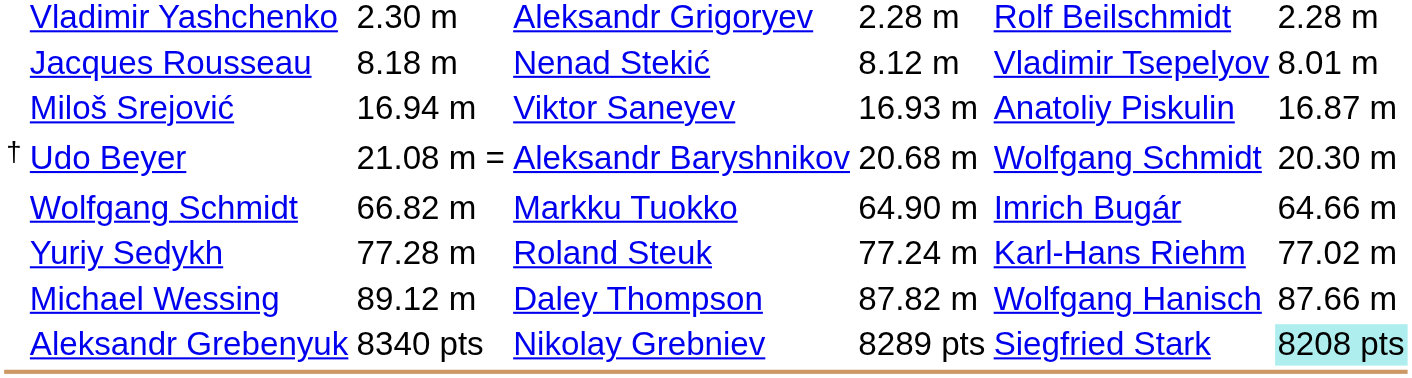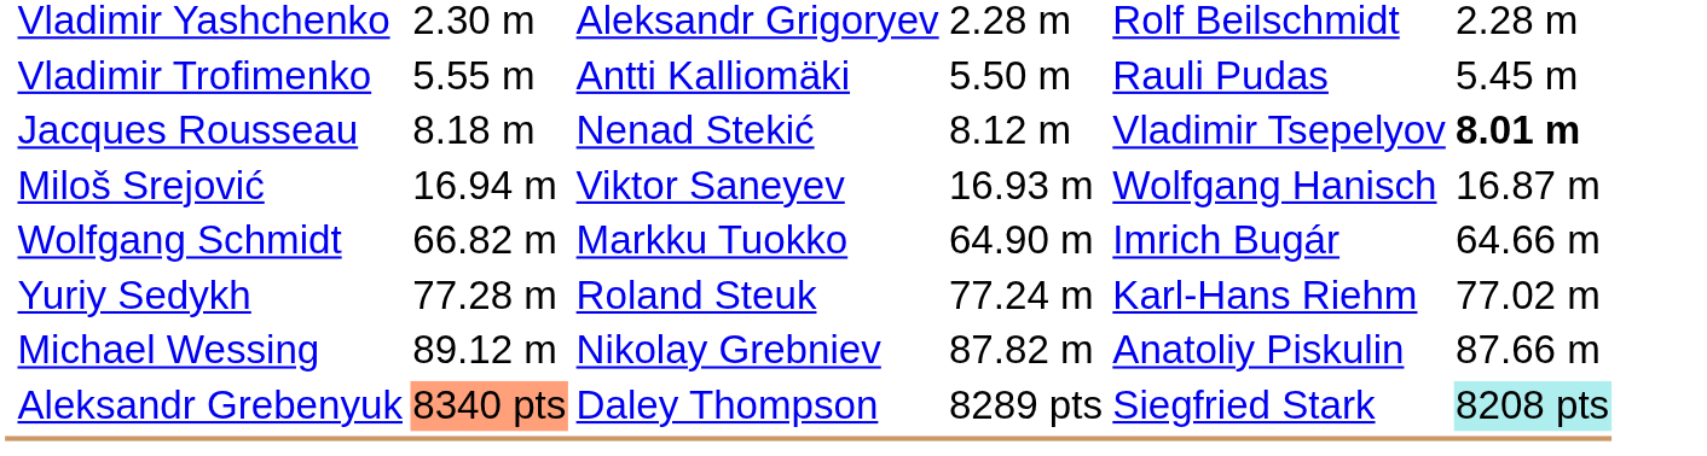+ row: Vladimir Trofimenko | 5.55 m | Antti Kalliomäki | 5.50 m | Rauli Pudas | 5.45 m
Jacques Rousseau | column 7: normal -> bold
Miloš Srejović | column 6: Anatoliy Piskulin -> Wolfgang Hanisch
- row: † | Udo Beyer | 21.08 m = | Aleksandr Baryshnikov | 20.68 m | Wolfgang Schmidt | 20.30 m
Michael Wessing | column 4: Daley Thompson -> Nikolay Grebniev
Michael Wessing | column 6: Wolfgang Hanisch -> Anatoliy Piskulin
Aleksandr Grebenyuk | column 3: no background -> lightsalmon background
Aleksandr Grebenyuk | column 4: Nikolay Grebniev -> Daley Thompson
